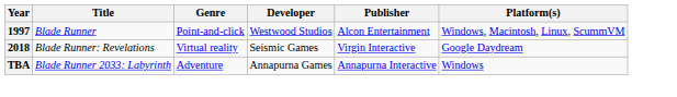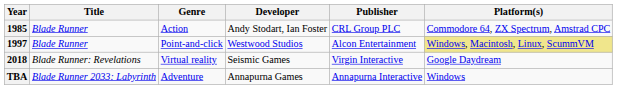+ row: 1985 | Blade Runner | Action | Andy Stodart, Ian Foster | CRL Group PLC | Commodore 64, ZX Spectrum, Amstrad CPC
1997 | Platform(s): no background -> khaki background
